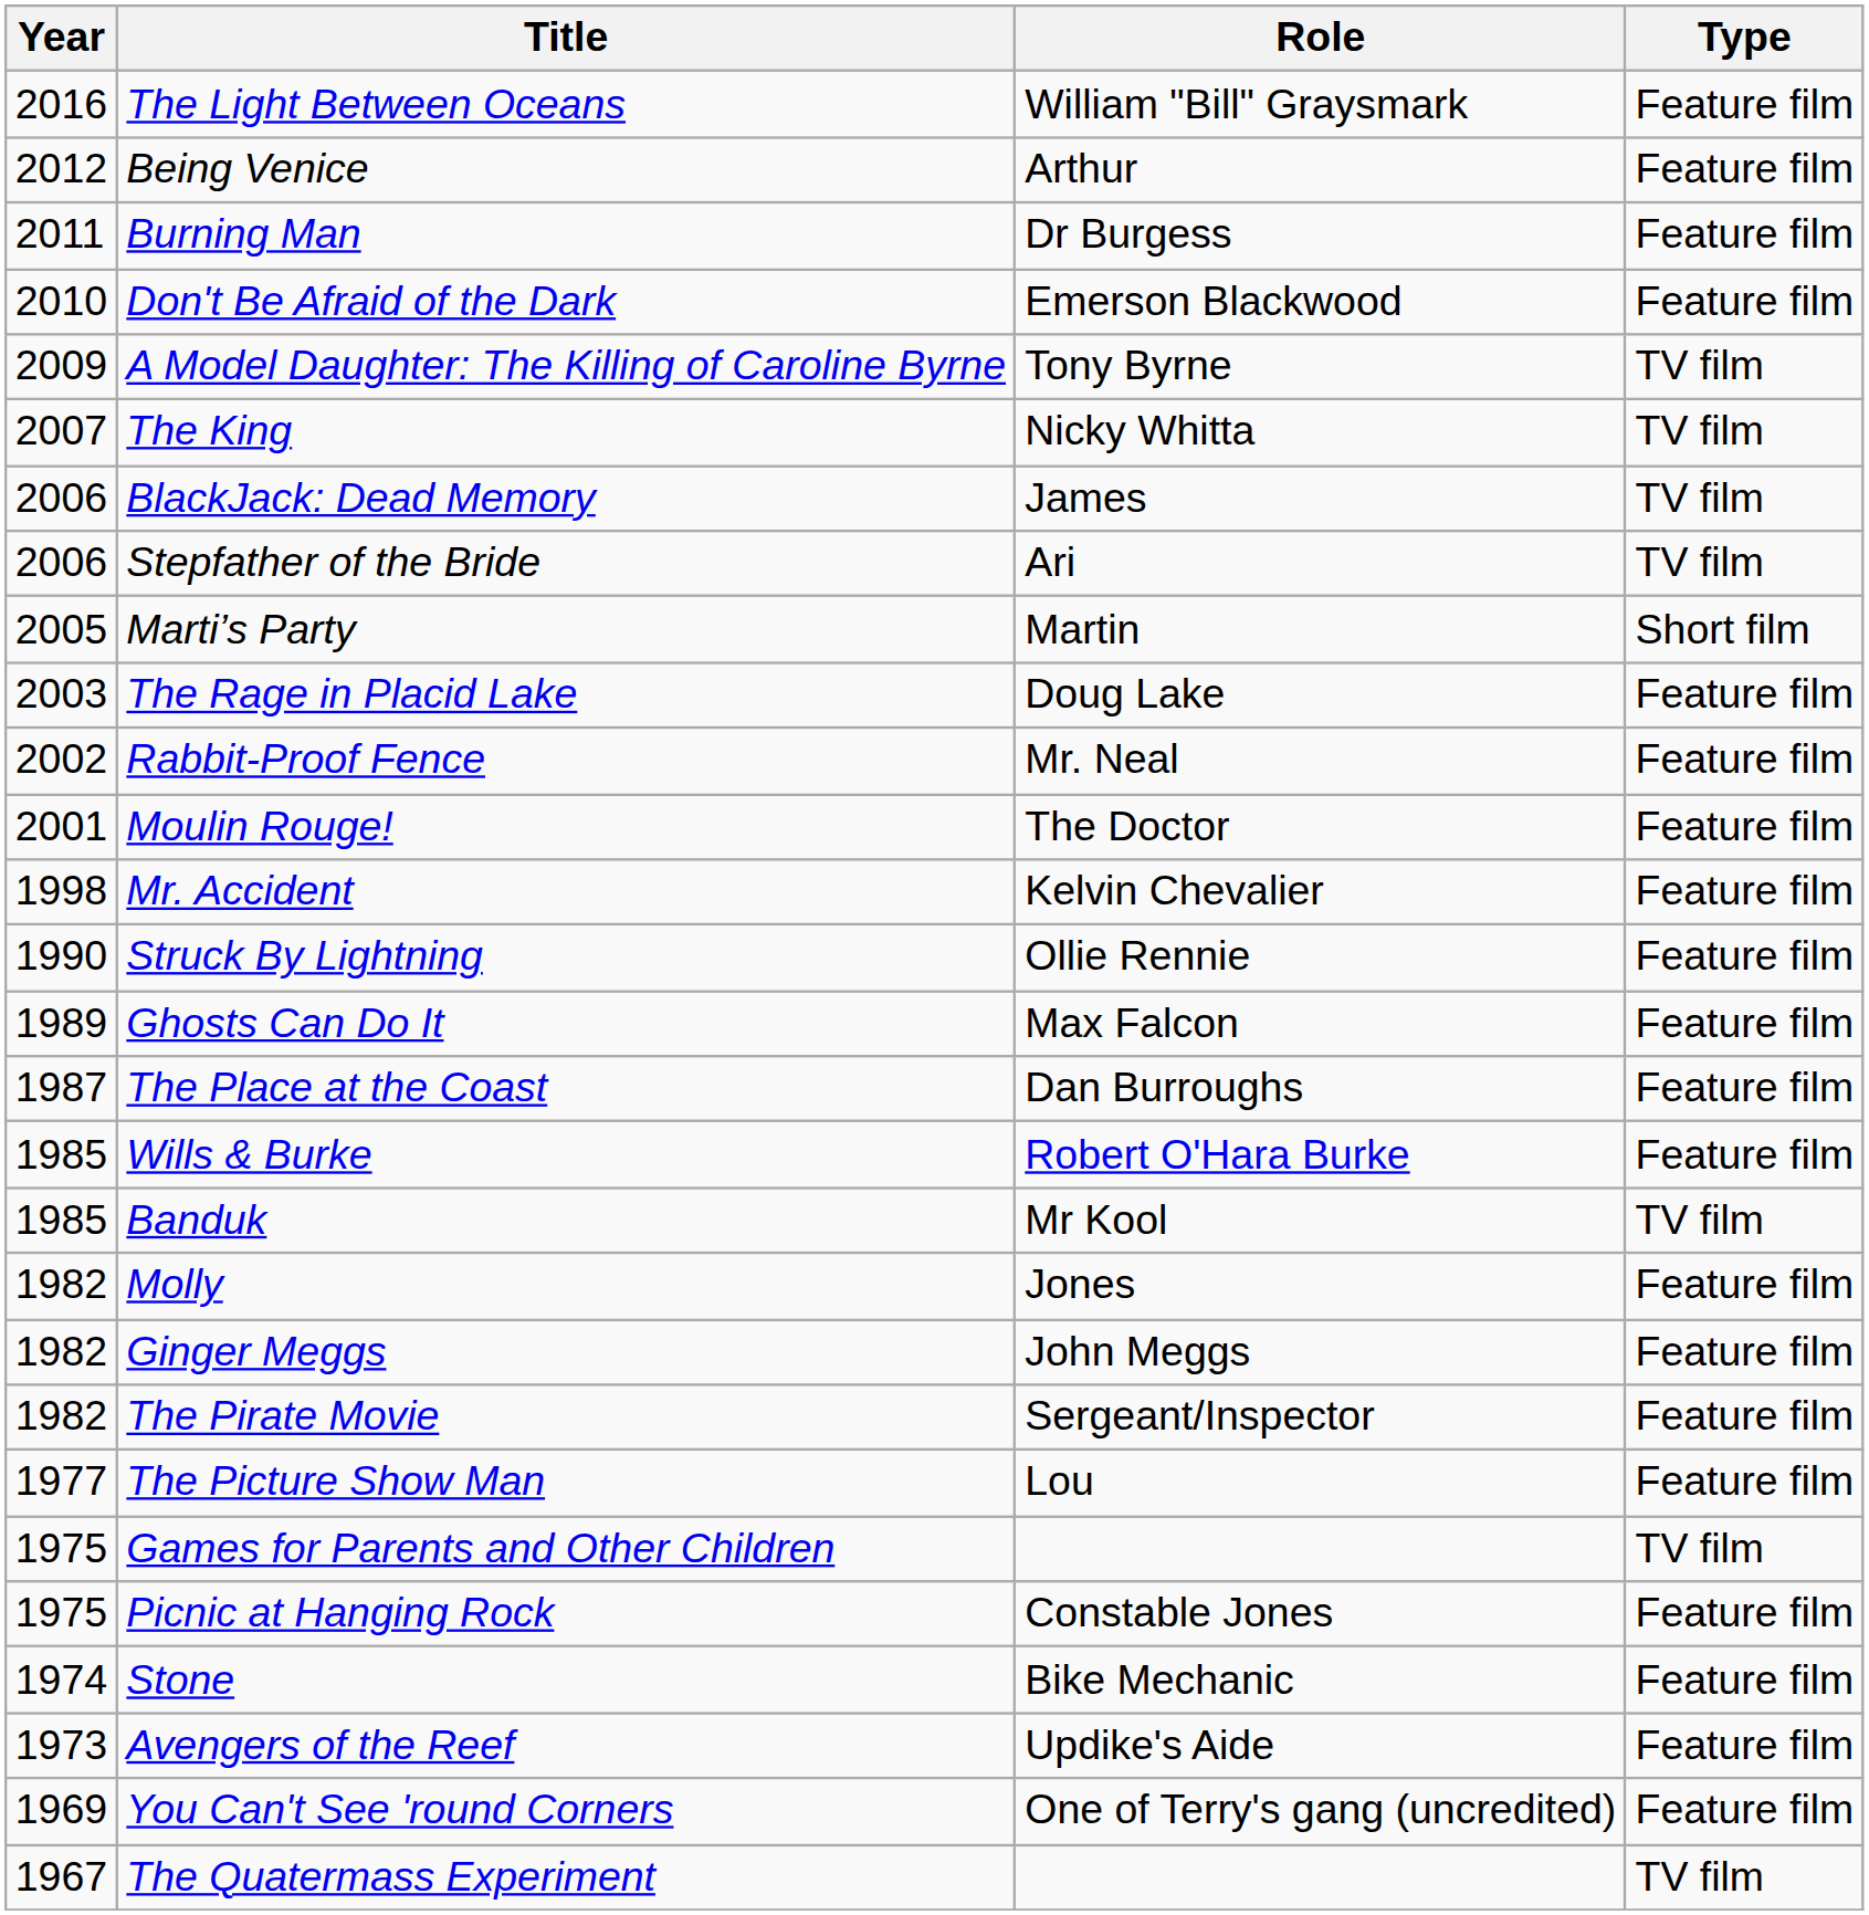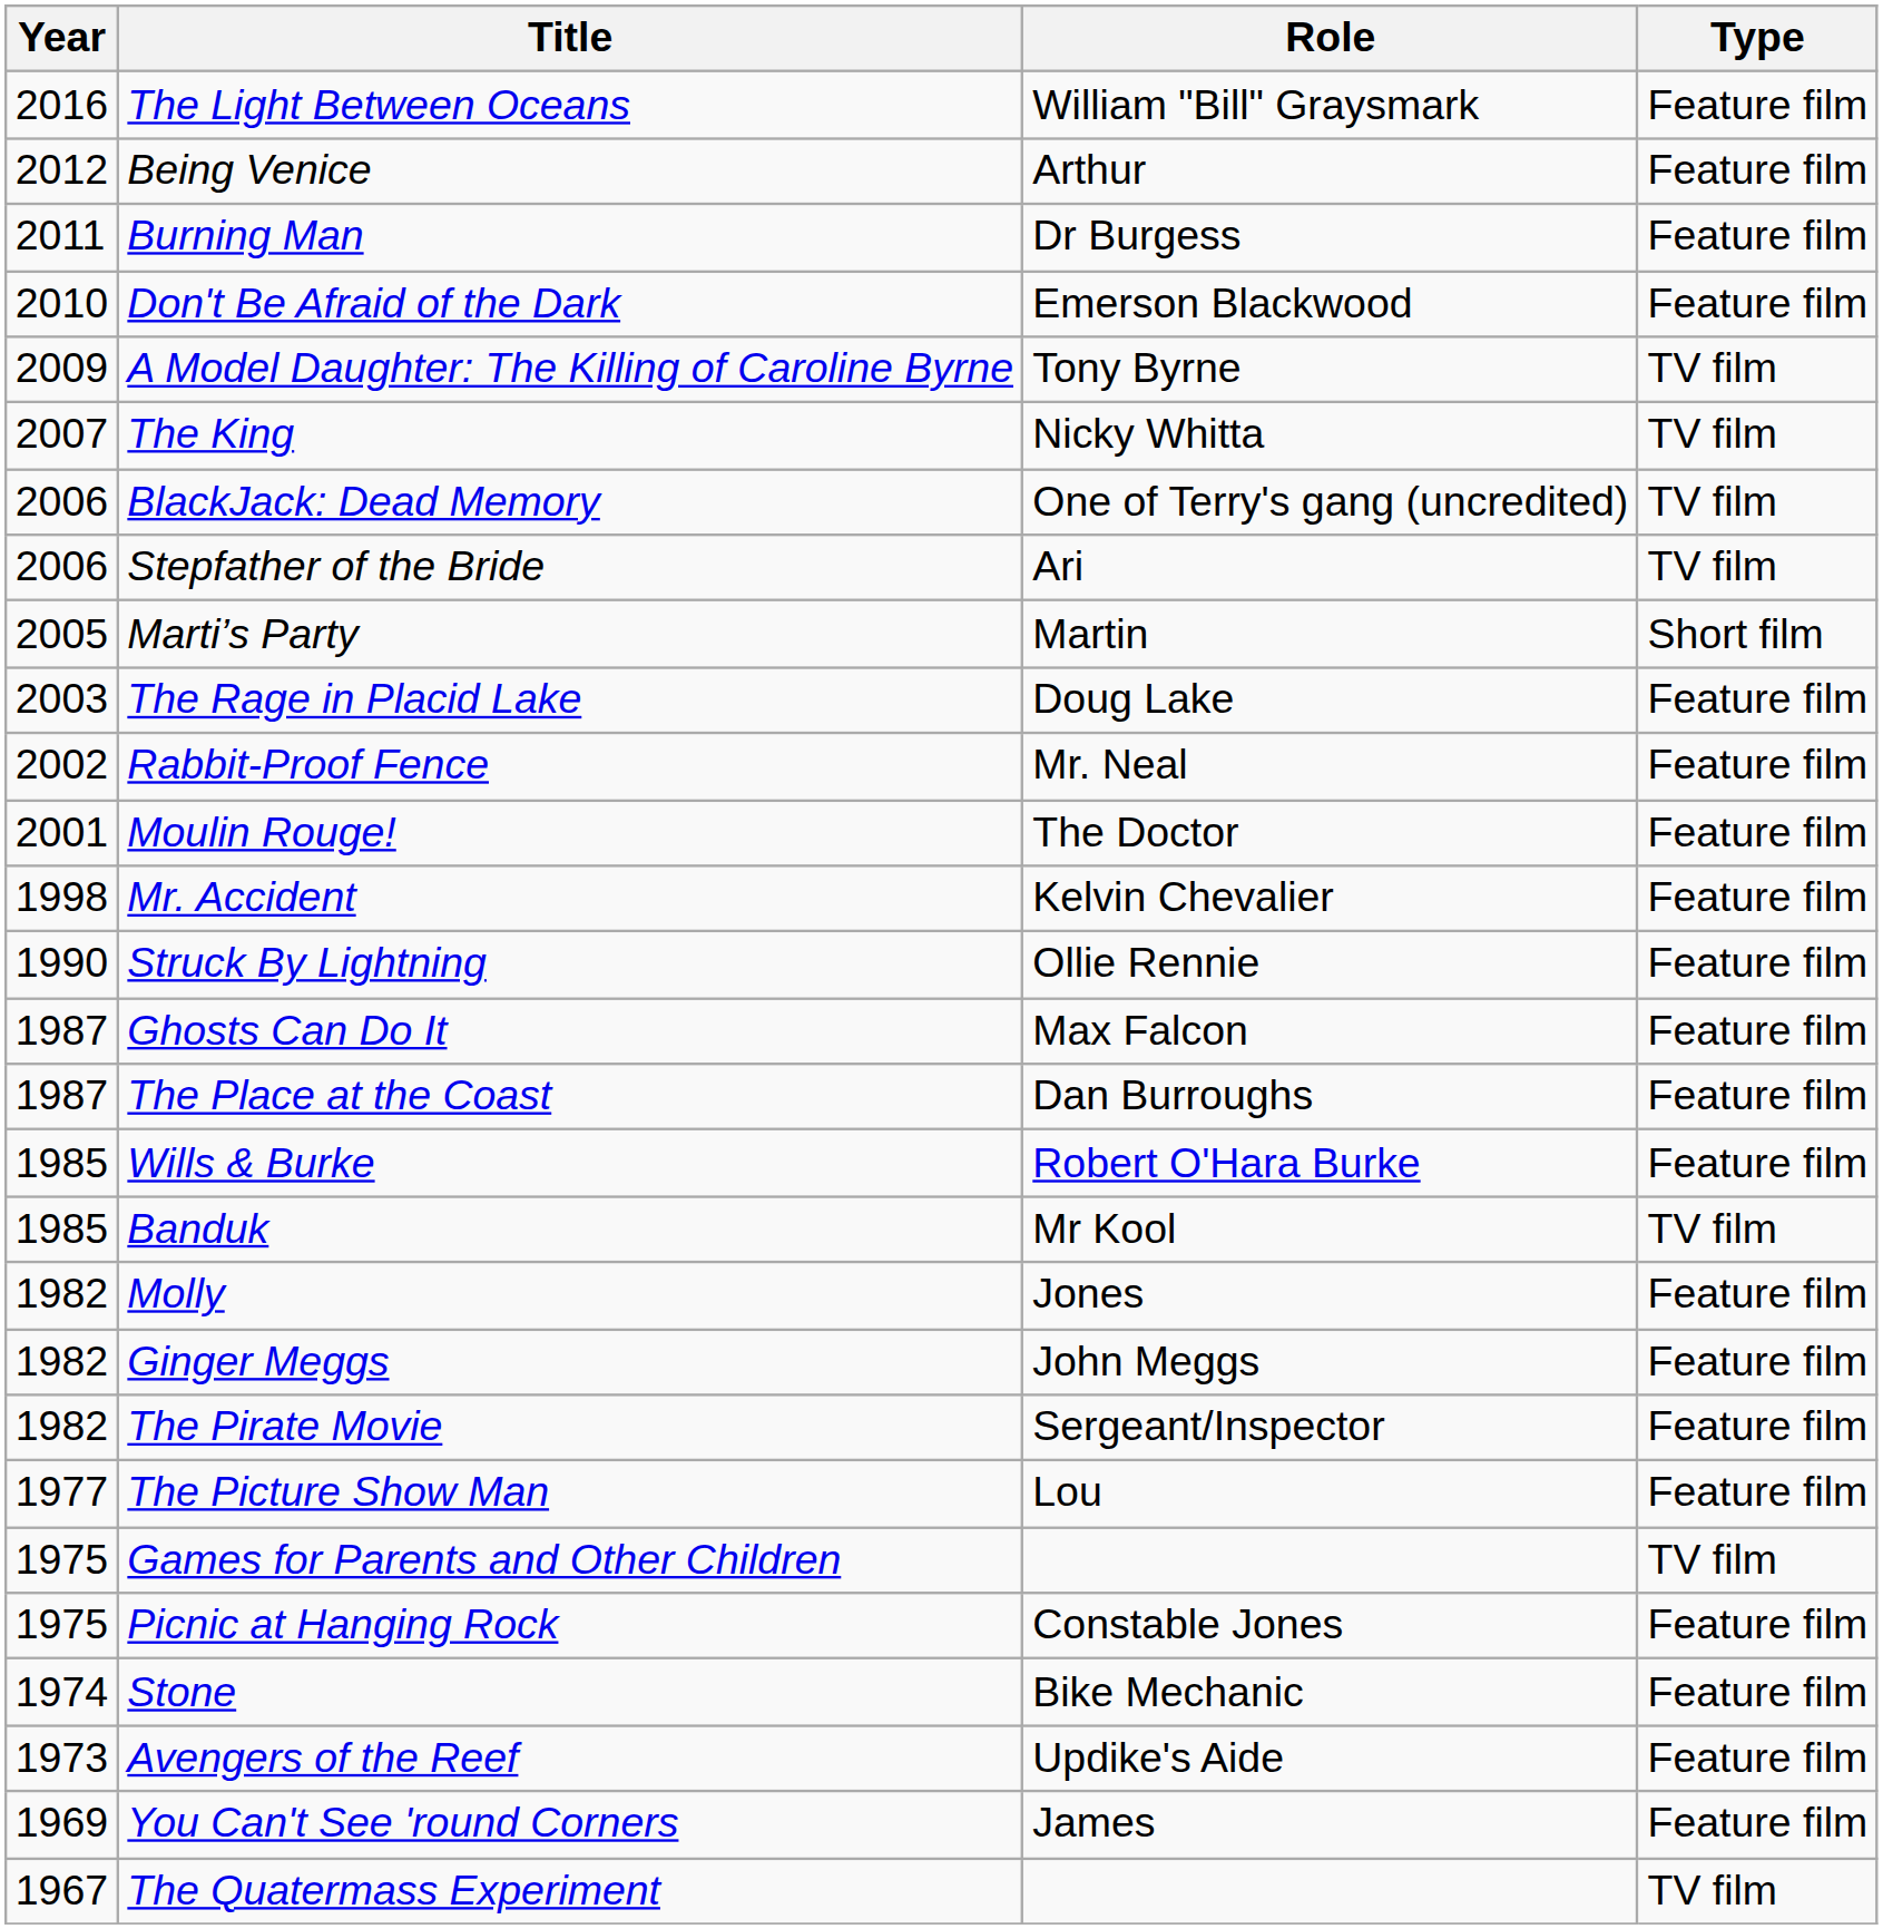BlackJack: Dead Memory | Role: James -> One of Terry's gang (uncredited)
Ghosts Can Do It | Year: 1989 -> 1987
You Can't See 'round Corners | Role: One of Terry's gang (uncredited) -> James
